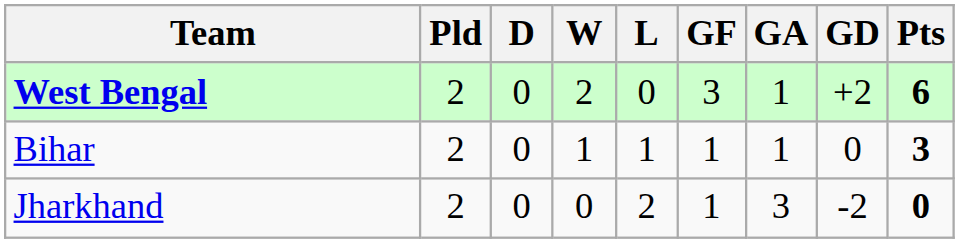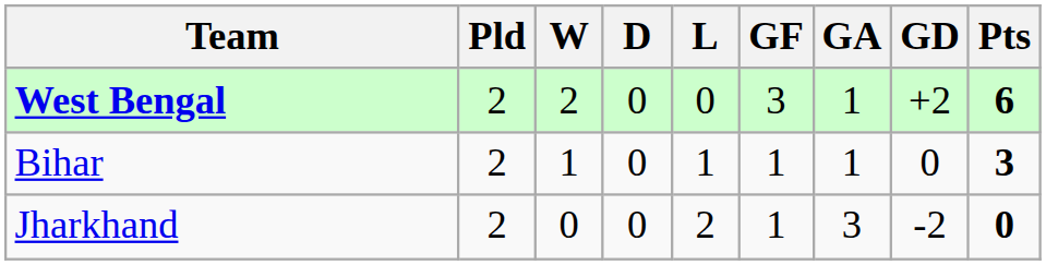columns swapped: W <-> D
